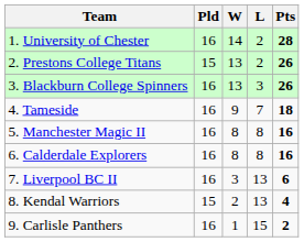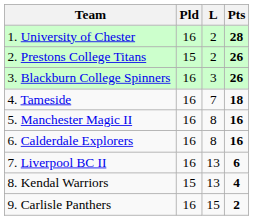- column: W | 14 | 13 | 13 | 9 | 8 | 8 | 3 | 2 | 1
